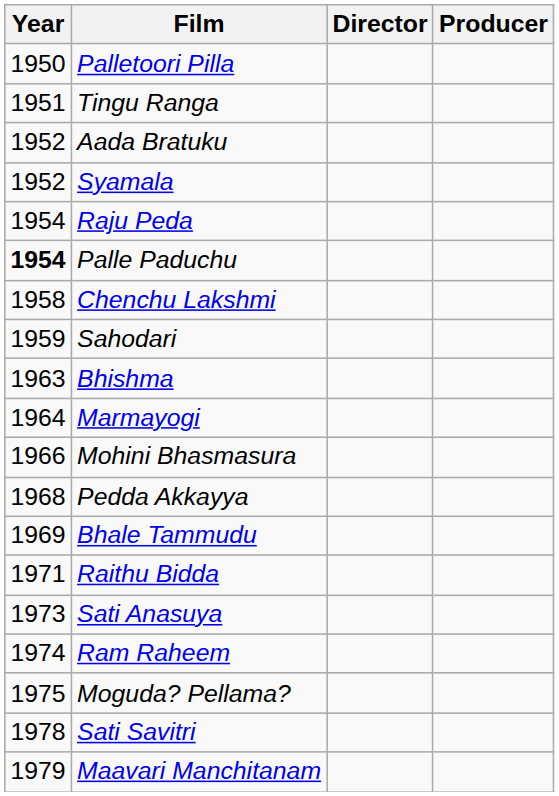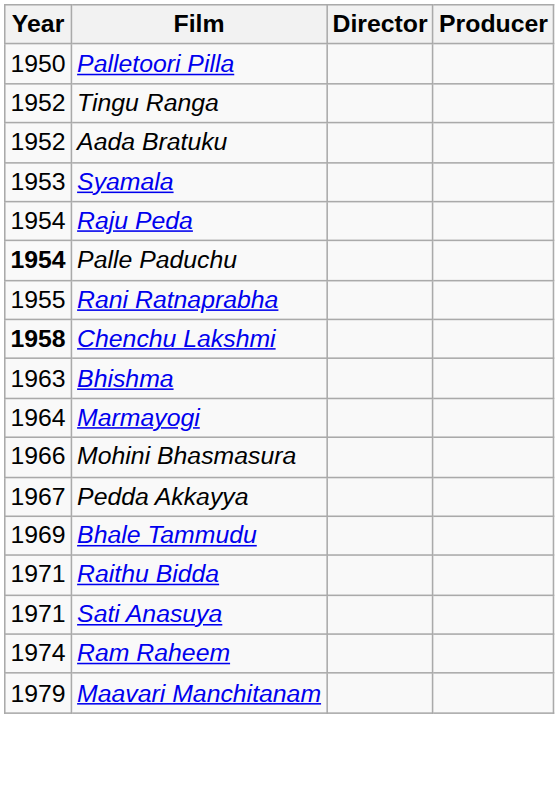Tingu Ranga | Year: 1951 -> 1952
Syamala | Year: 1952 -> 1953
+ row: 1955 | Rani Ratnaprabha
Chenchu Lakshmi | Year: normal -> bold
- row: 1959 | Sahodari
Pedda Akkayya | Year: 1968 -> 1967
Sati Anasuya | Year: 1973 -> 1971
- row: 1975 | Moguda? Pellama?
- row: 1978 | Sati Savitri
